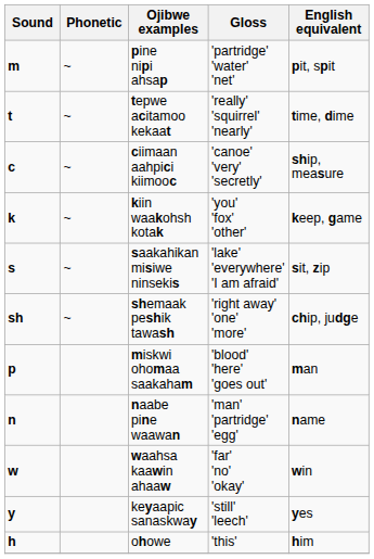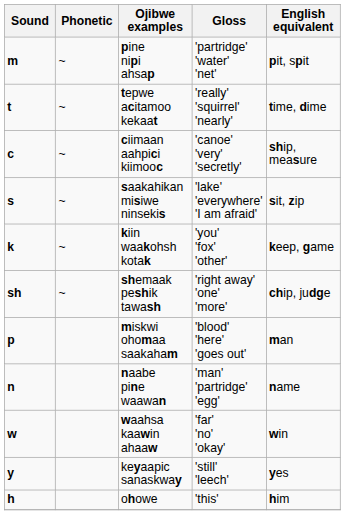rows swapped: kiin waakohsh kotak <-> saakahikan misiwe ninsekis
